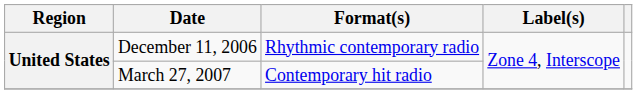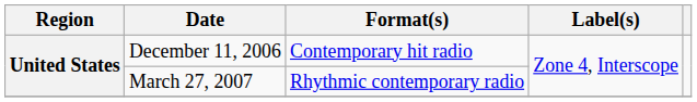December 11, 2006 | Format(s): Rhythmic contemporary radio -> Contemporary hit radio
March 27, 2007 | Format(s): Contemporary hit radio -> Rhythmic contemporary radio
